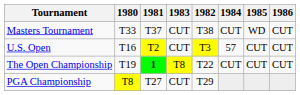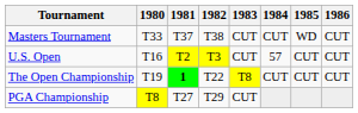columns swapped: 1982 <-> 1983
